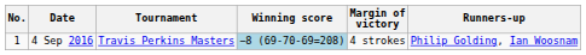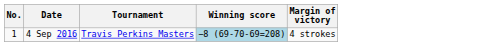- column: Runners-up | Philip Golding, Ian Woosnam
